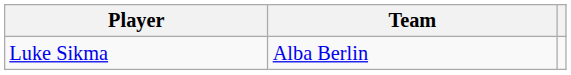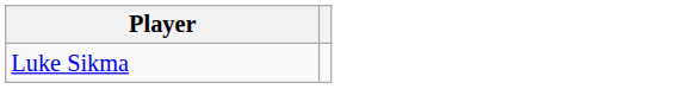- column: Team | Alba Berlin
